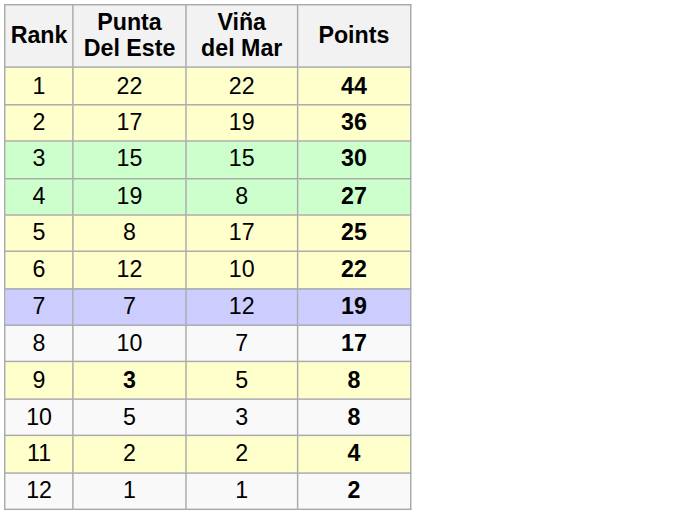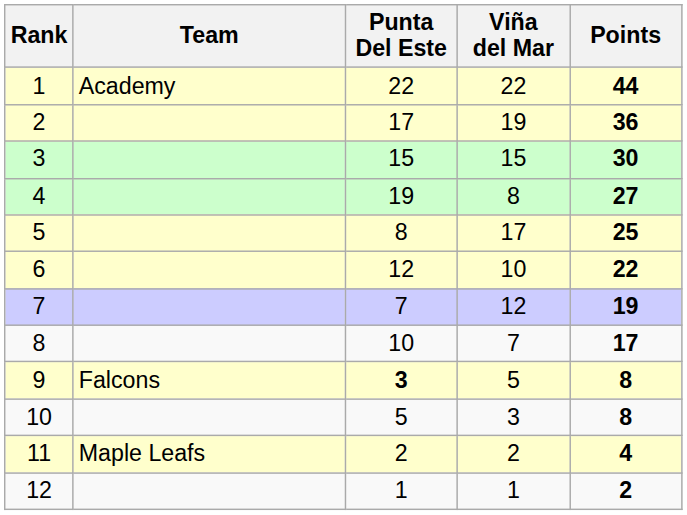+ column: Team | Academy | Falcons | Maple Leafs
